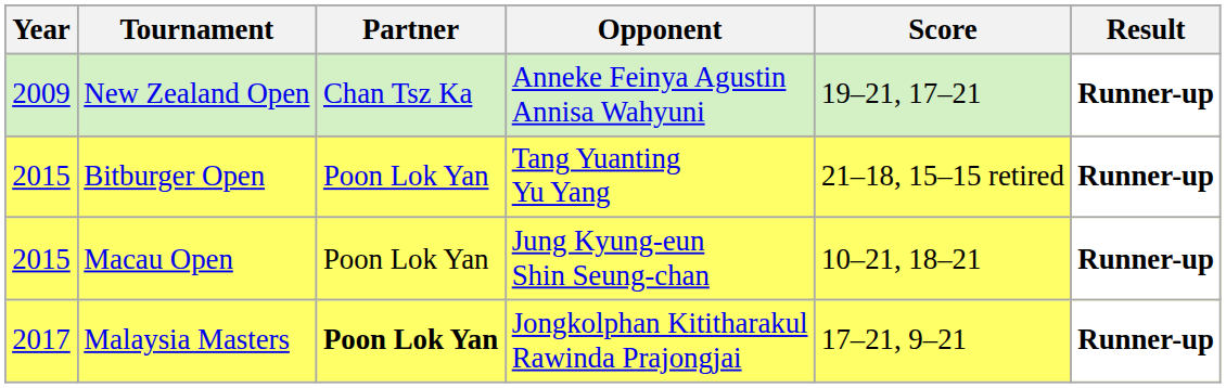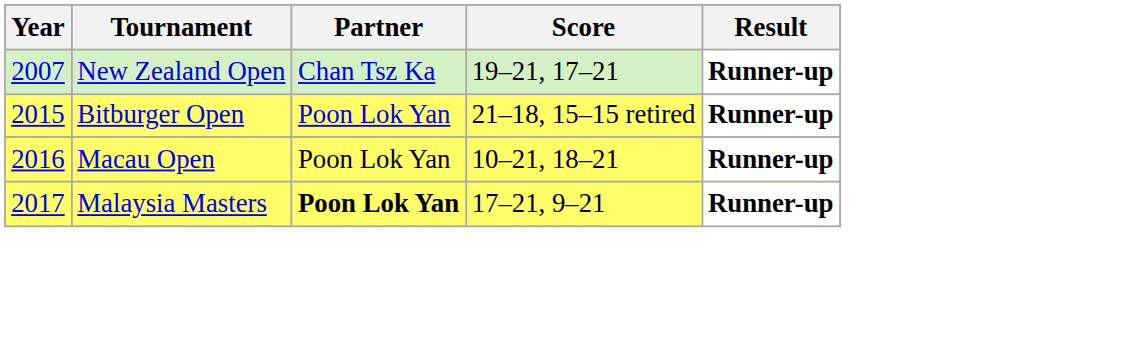- column: Opponent | Anneke Feinya Agustin Annisa Wahyuni | Tang Yuanting Yu Yang | Jung Kyung-eun Shin Seung-chan | Jongkolphan Kititharakul Rawinda Prajongjai
New Zealand Open | Year: 2009 -> 2007
Macau Open | Year: 2015 -> 2016
